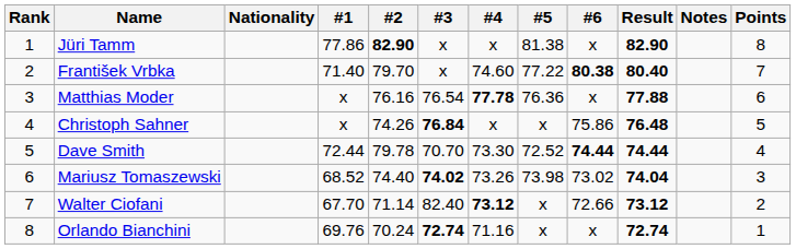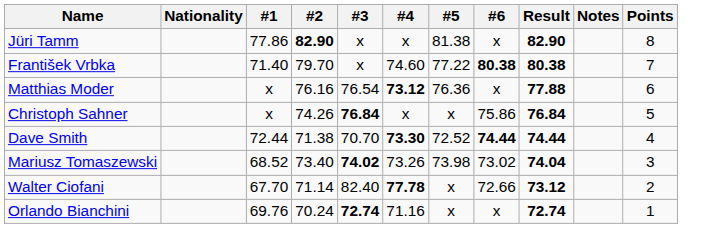- column: Rank | 1 | 2 | 3 | 4 | 5 | 6 | 7 | 8
František Vrbka | Result: 80.40 -> 80.38
Matthias Moder | #4: 77.78 -> 73.12
Christoph Sahner | Result: 76.48 -> 76.84
Dave Smith | #2: 79.78 -> 71.38
Dave Smith | #4: normal -> bold
Mariusz Tomaszewski | #2: 74.40 -> 73.40
Walter Ciofani | #4: 73.12 -> 77.78
